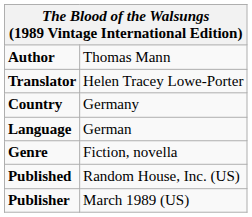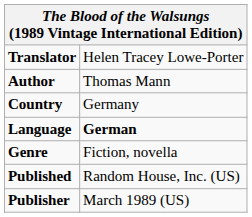rows swapped: Author <-> Translator
Language | column 2: normal -> bold
